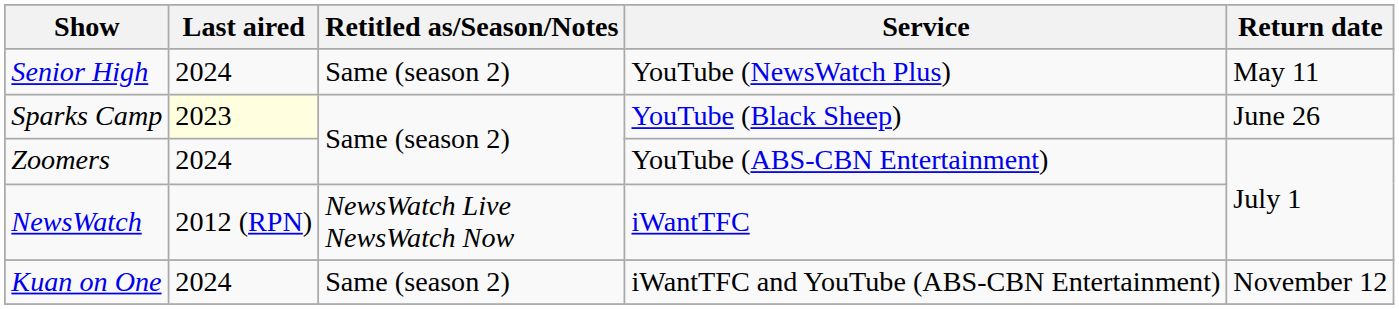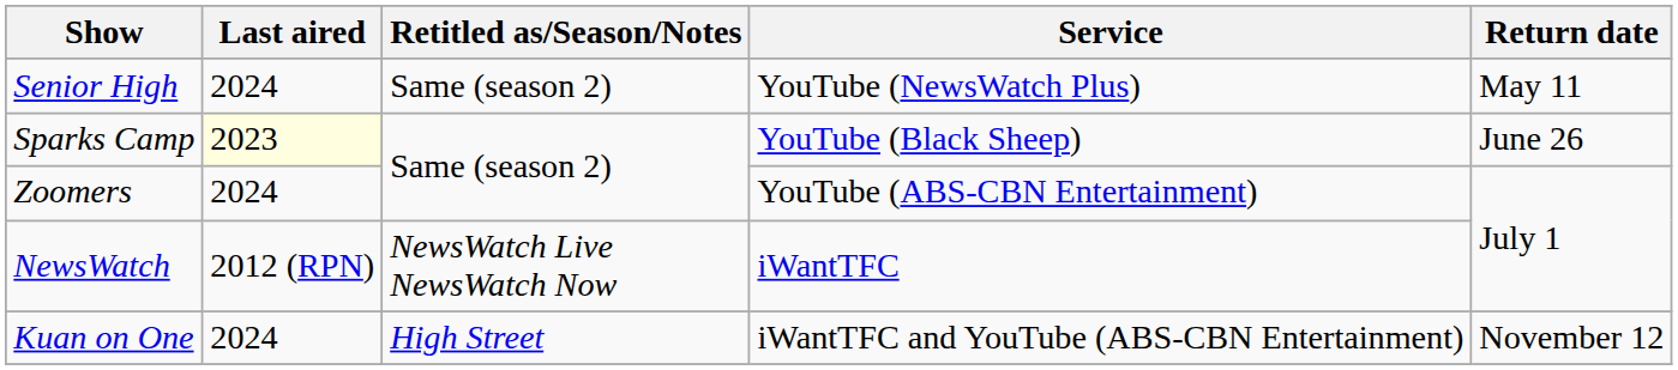Kuan on One | Retitled as/Season/Notes: Same (season 2) -> High Street
